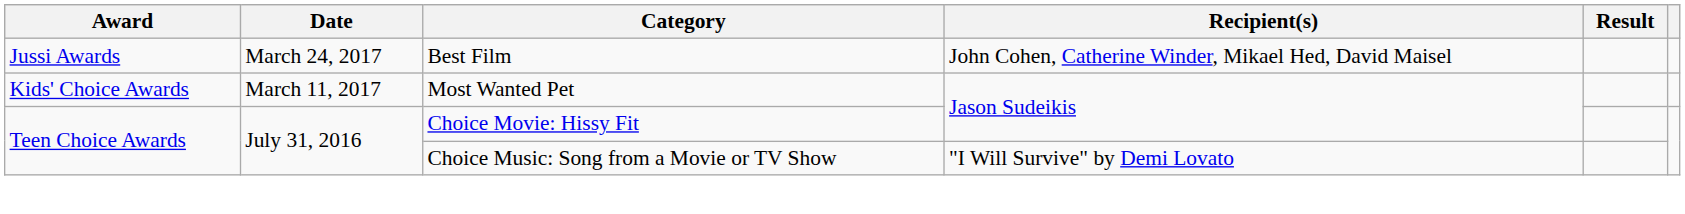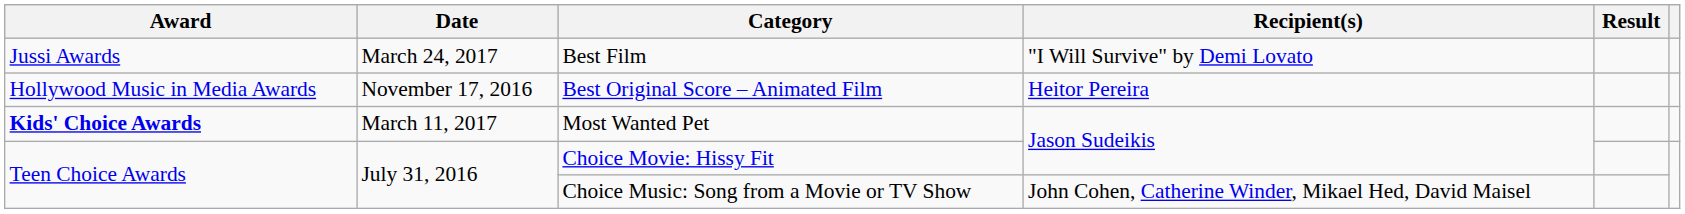Best Film | Recipient(s): John Cohen, Catherine Winder, Mikael Hed, David Maisel -> "I Will Survive" by Demi Lovato
+ row: Hollywood Music in Media Awards | November 17, 2016 | Best Original Score – Animated Film | Heitor Pereira
Most Wanted Pet | Award: normal -> bold
Choice Music: Song from a Movie or TV Show | Recipient(s): "I Will Survive" by Demi Lovato -> John Cohen, Catherine Winder, Mikael Hed, David Maisel
